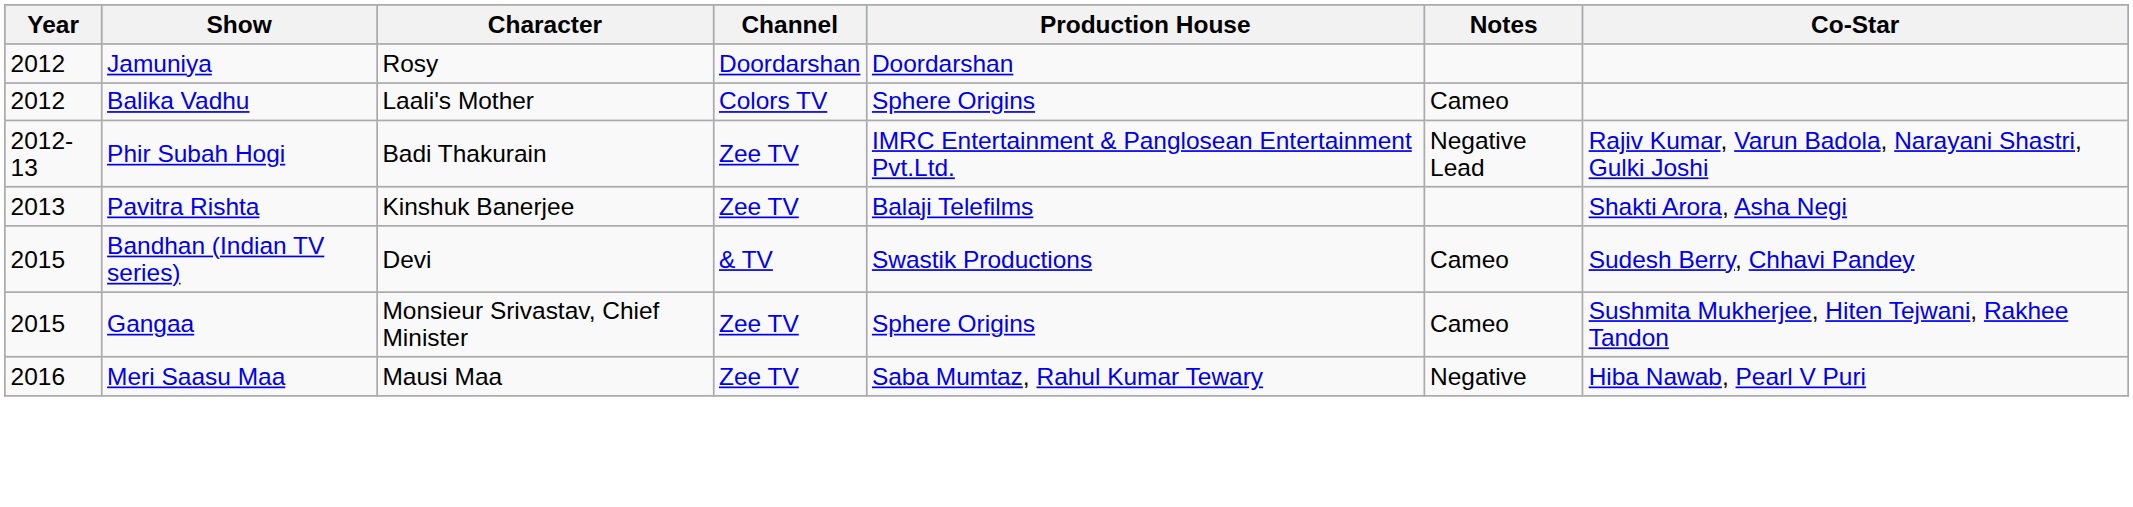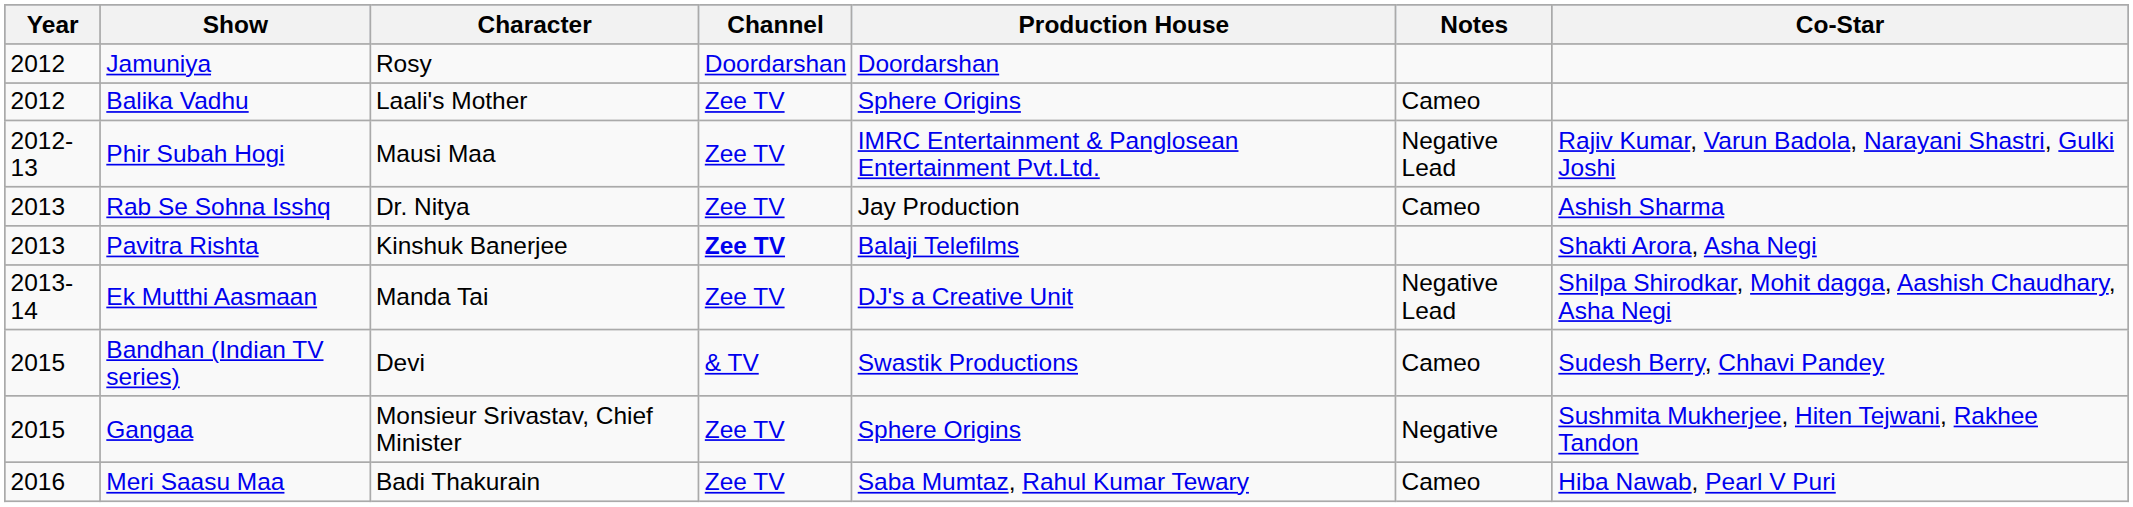Balika Vadhu | Channel: Colors TV -> Zee TV
Phir Subah Hogi | Character: Badi Thakurain -> Mausi Maa
+ row: 2013 | Rab Se Sohna Isshq | Dr. Nitya | Zee TV | Jay Production | Cameo | Ashish Sharma
Pavitra Rishta | Channel: normal -> bold
+ row: 2013-14 | Ek Mutthi Aasmaan | Manda Tai | Zee TV | DJ's a Creative Unit | Negative Lead | Shilpa Shirodkar, Mohit dagga, Aashish Chaudhary, Asha Negi
Gangaa | Notes: Cameo -> Negative
Meri Saasu Maa | Character: Mausi Maa -> Badi Thakurain
Meri Saasu Maa | Notes: Negative -> Cameo
